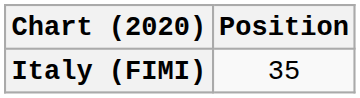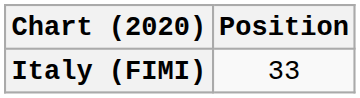Italy (FIMI) | Position: 35 -> 33
